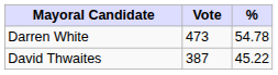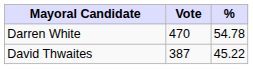Darren White | Vote: 473 -> 470
